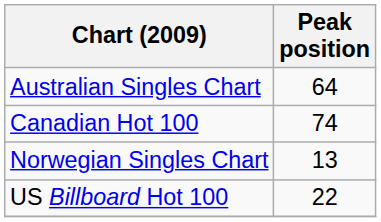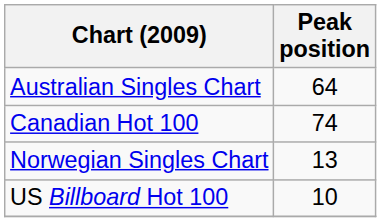US Billboard Hot 100 | Peak position: 22 -> 10
